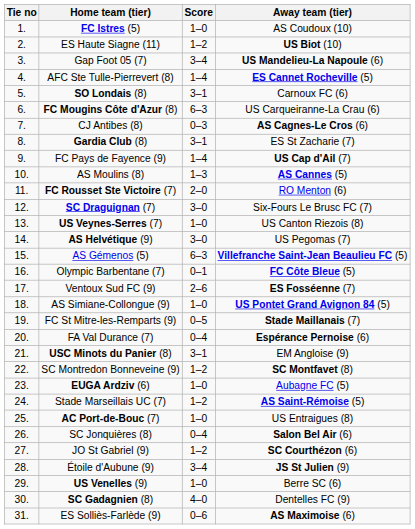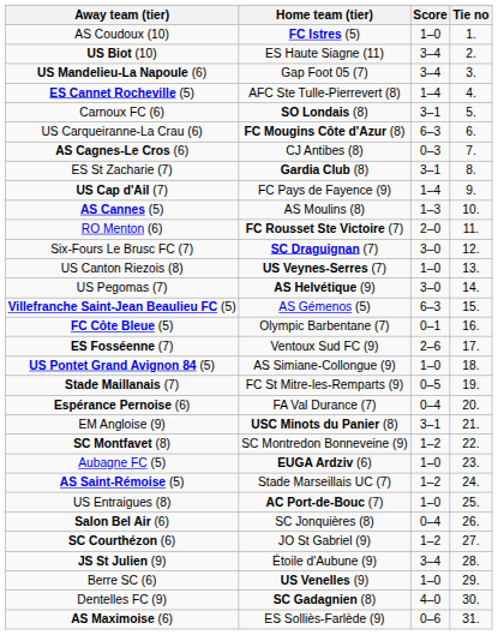columns swapped: Tie no <-> Away team (tier)
ES Haute Siagne (11) | Score: 1–2 -> 3–4
